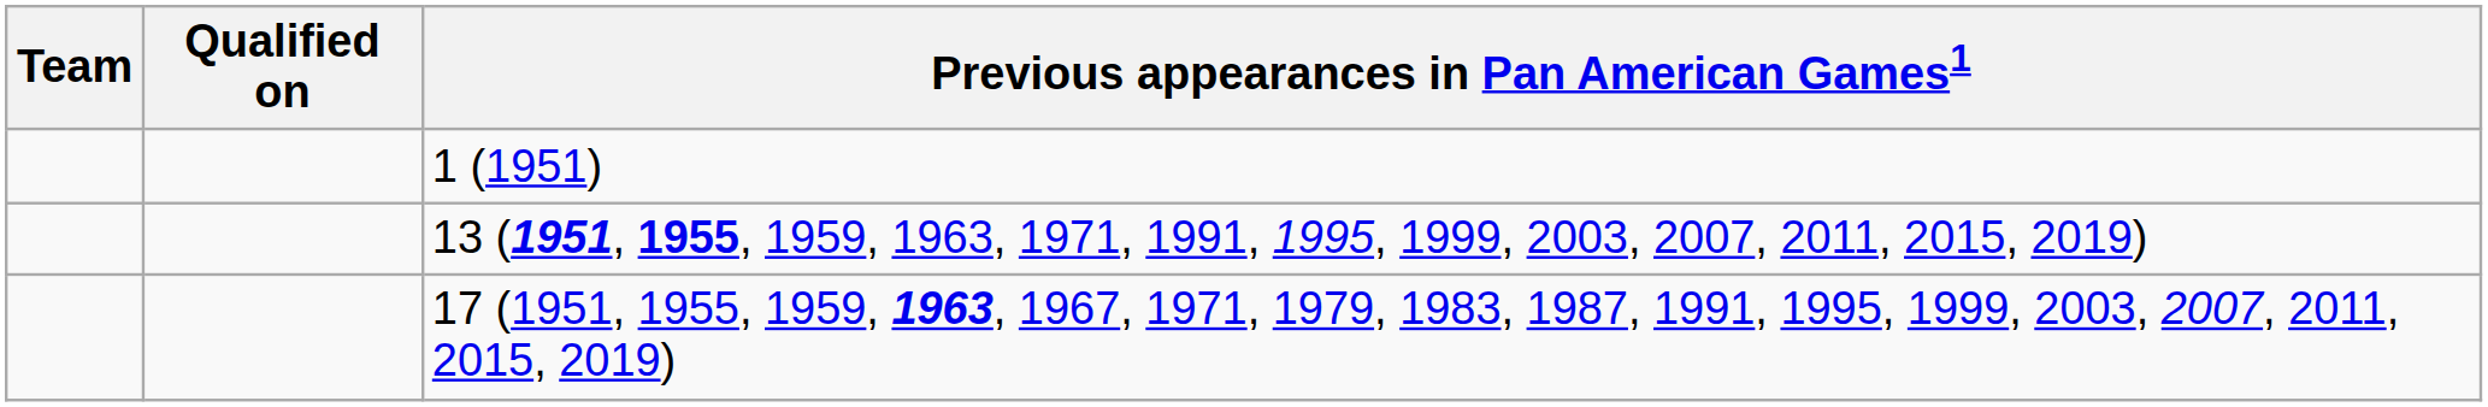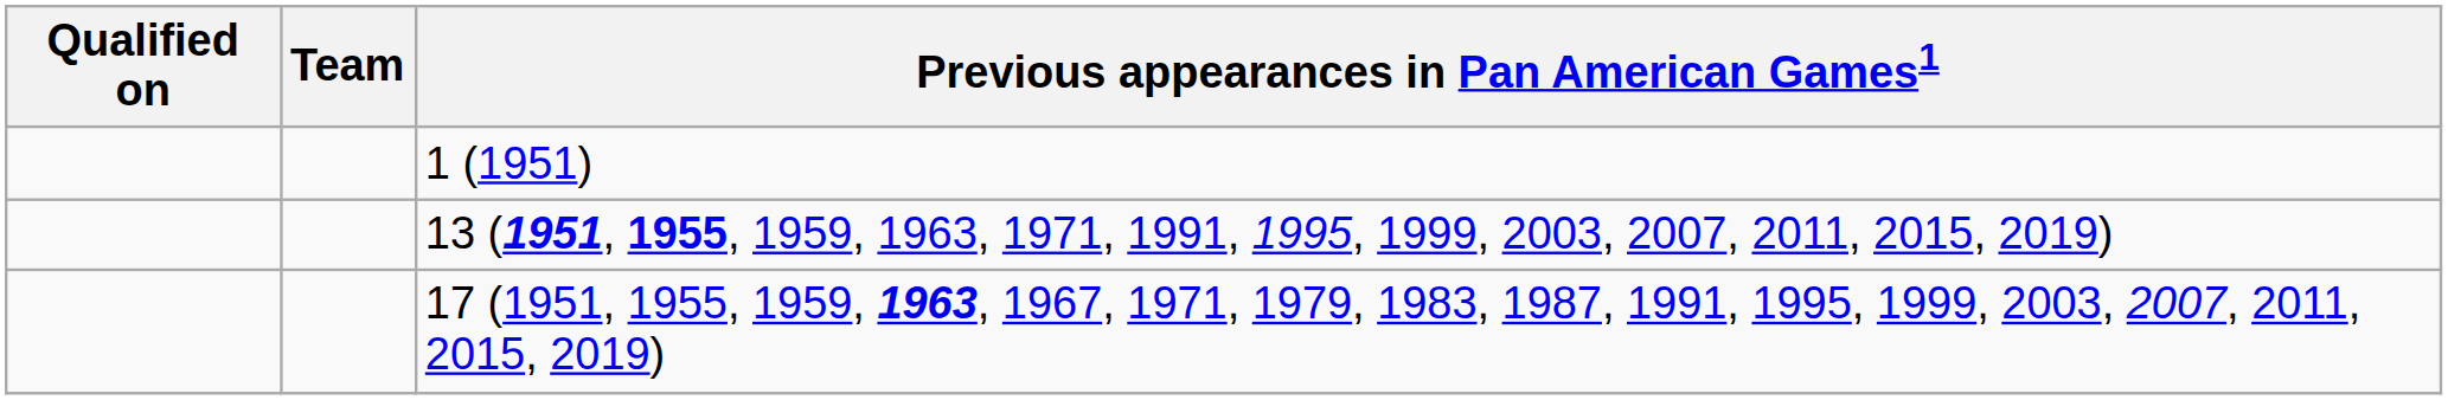columns swapped: Team <-> Qualified on
